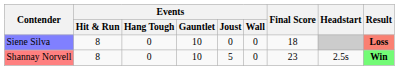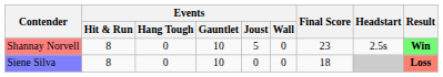rows swapped: Shannay Norvell <-> Siene Silva
